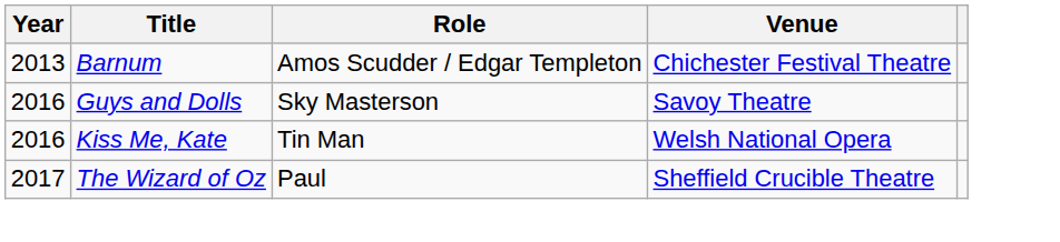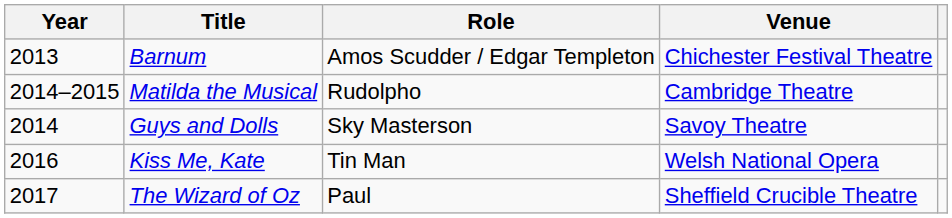+ row: 2014–2015 | Matilda the Musical | Rudolpho | Cambridge Theatre
Guys and Dolls | Year: 2016 -> 2014
